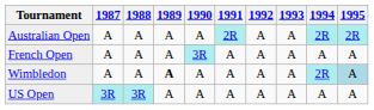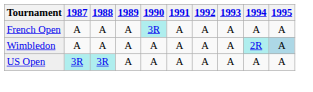- row: Australian Open | A | A | A | A | 2R | A | A | 2R | 2R
Wimbledon | 1989: bold -> normal
